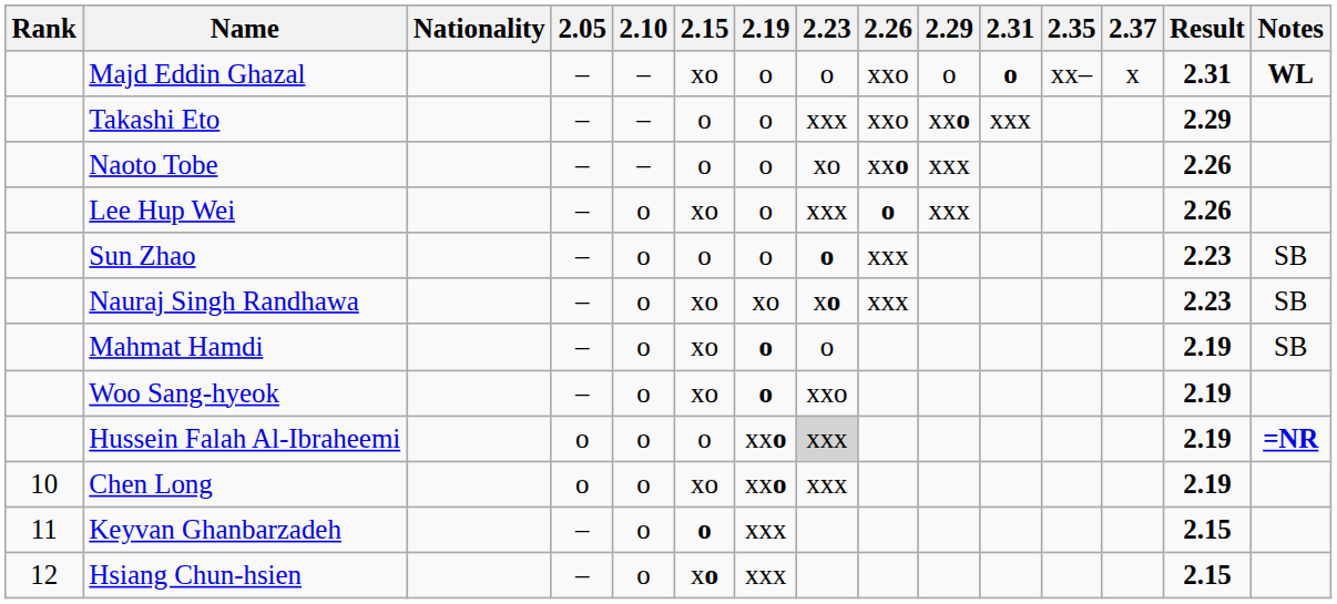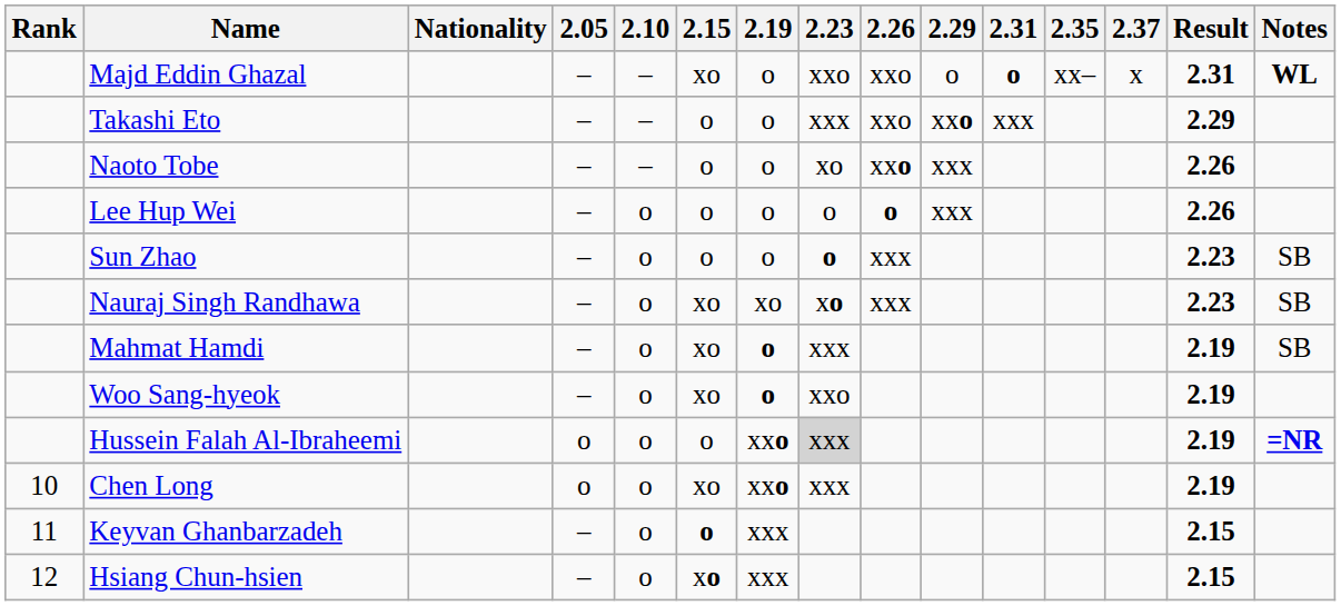Majd Eddin Ghazal | 2.23: o -> xxo
Lee Hup Wei | 2.15: xo -> o
Lee Hup Wei | 2.23: xxx -> o
Mahmat Hamdi | 2.23: o -> xxx
